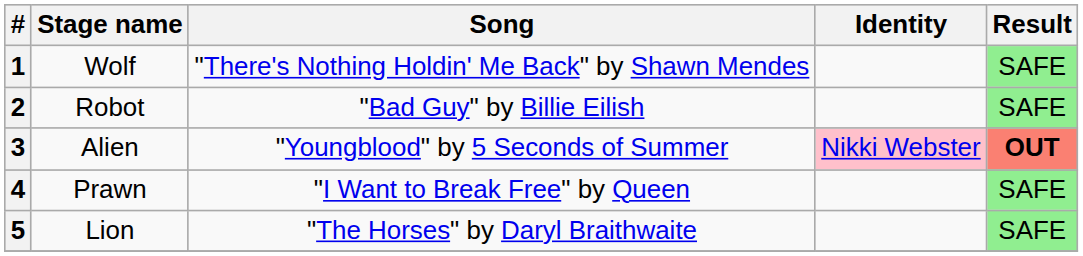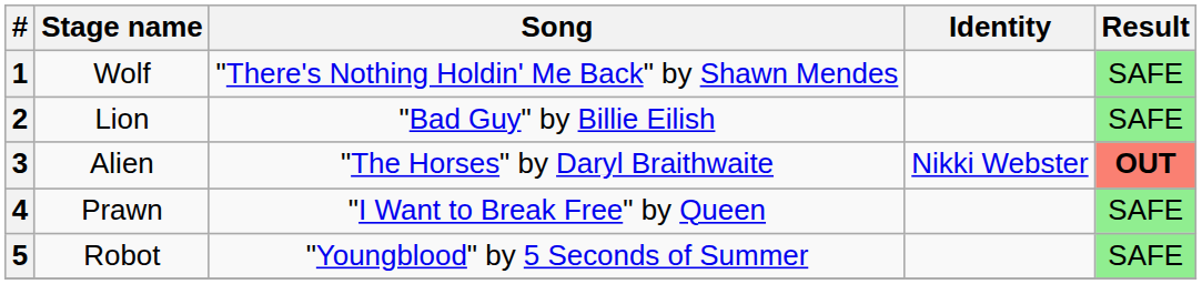2 | Stage name: Robot -> Lion
3 | Song: "Youngblood" by 5 Seconds of Summer -> "The Horses" by Daryl Braithwaite
3 | Identity: pink background -> no background
5 | Stage name: Lion -> Robot
5 | Song: "The Horses" by Daryl Braithwaite -> "Youngblood" by 5 Seconds of Summer
